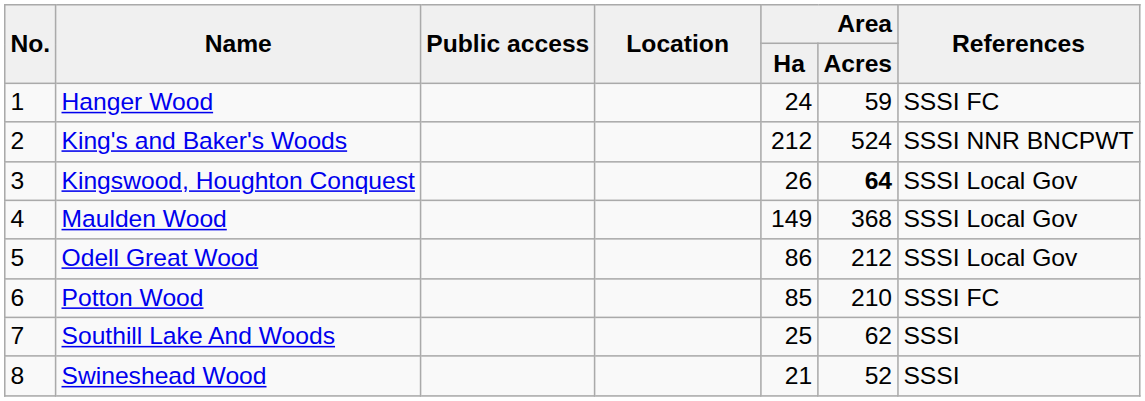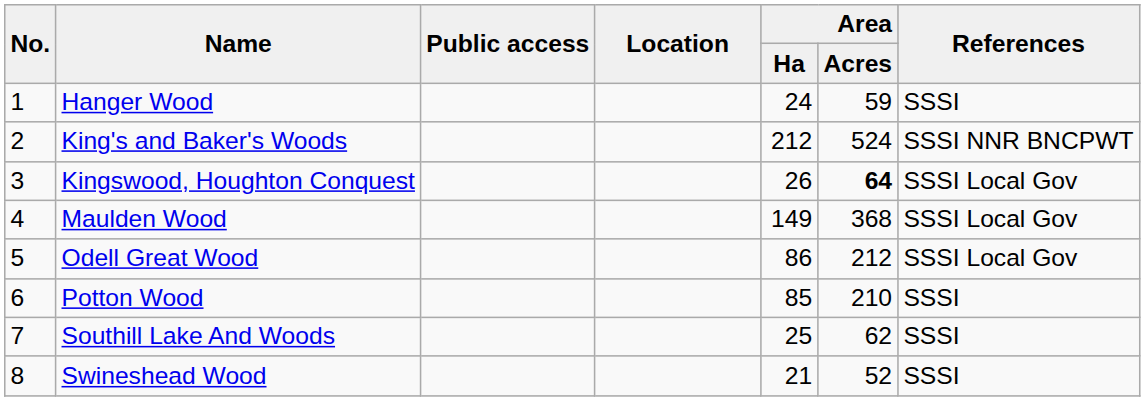Hanger Wood | References: SSSI FC -> SSSI
Potton Wood | References: SSSI FC -> SSSI
